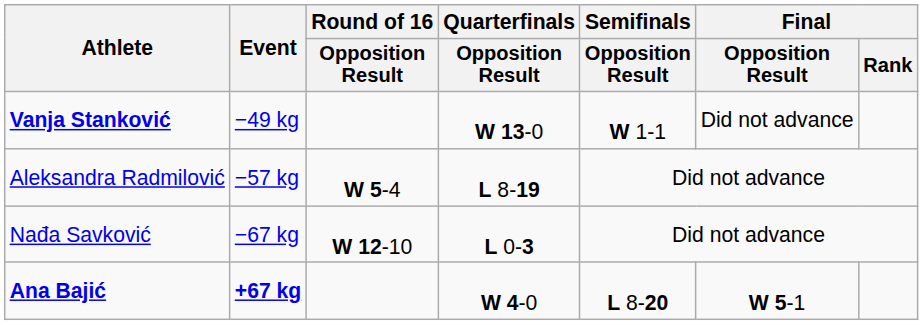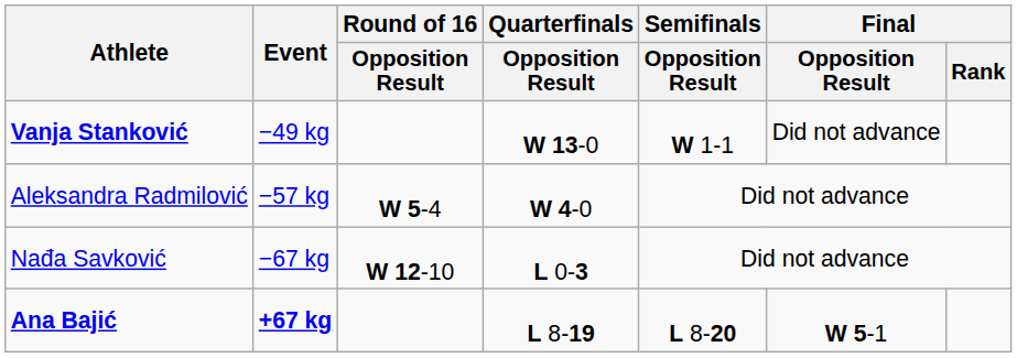Aleksandra Radmilović | Quarterfinals / Opposition Result: L 8-19 -> W 4-0
Ana Bajić | Quarterfinals / Opposition Result: W 4-0 -> L 8-19
